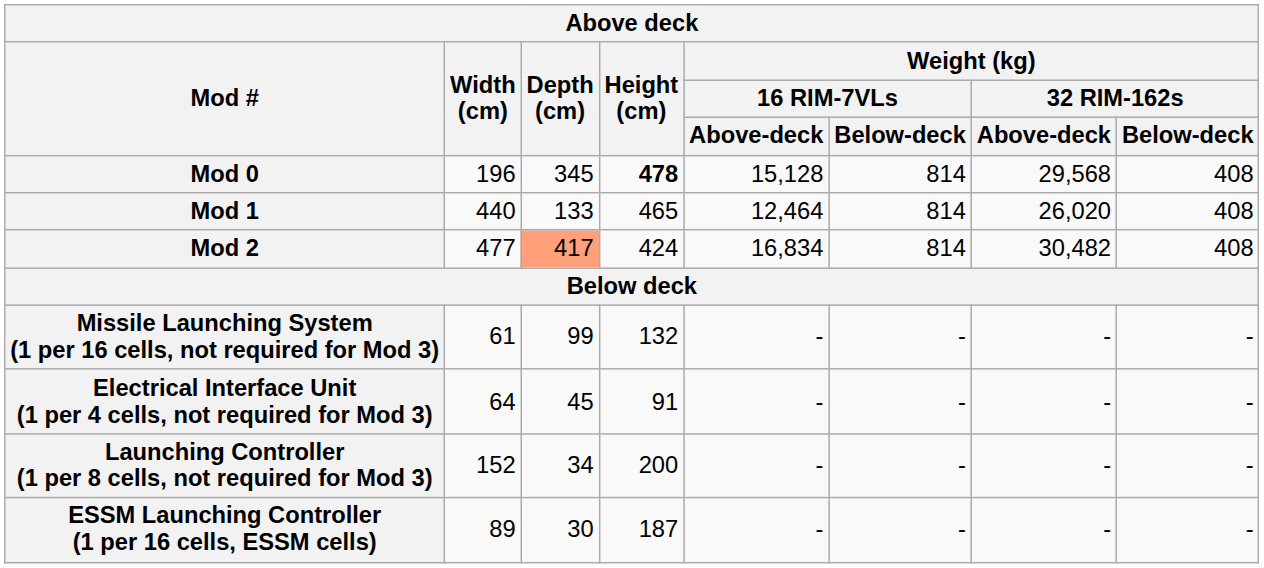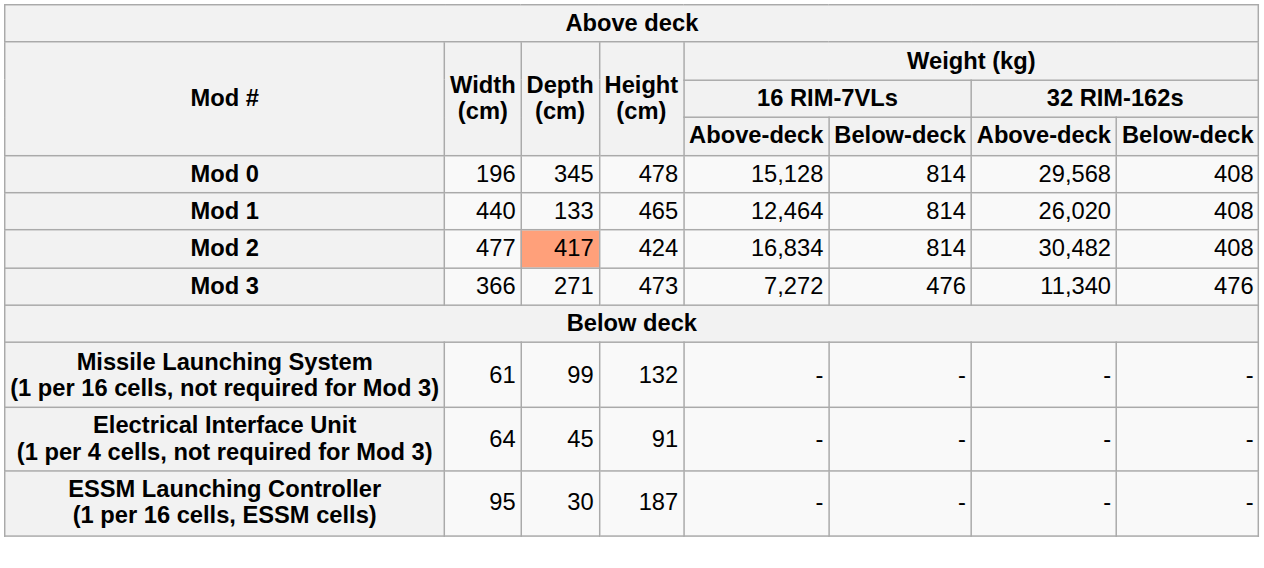Mod 0 | Height (cm): bold -> normal
+ row: Mod 3 | 366 | 271 | 473 | 7,272 | 476 | 11,340 | 476
- row: Launching Controller (1 per 8 cells, not required for Mod 3) | 152 | 34 | 200 | - | - | - | -
ESSM Launching Controller (1 per 16 cells, ESSM cells) | Width (cm): 89 -> 95
